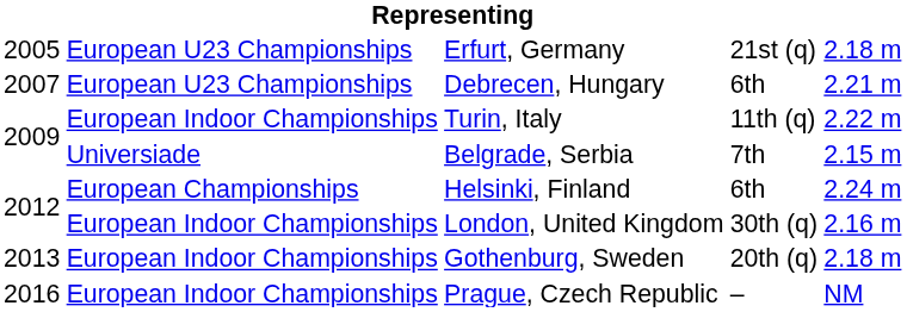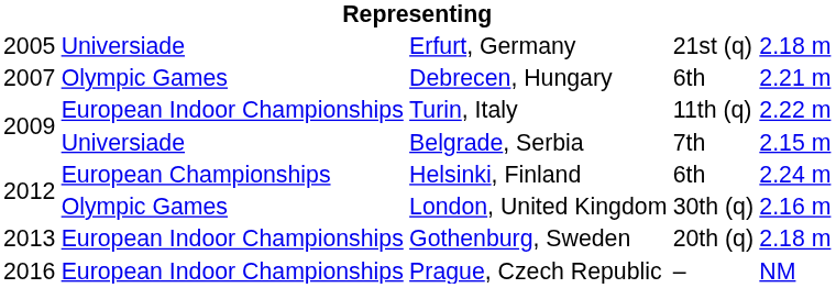Erfurt, Germany | column 2: European U23 Championships -> Universiade
Debrecen, Hungary | column 2: European U23 Championships -> Olympic Games
London, United Kingdom | column 2: European Indoor Championships -> Olympic Games
